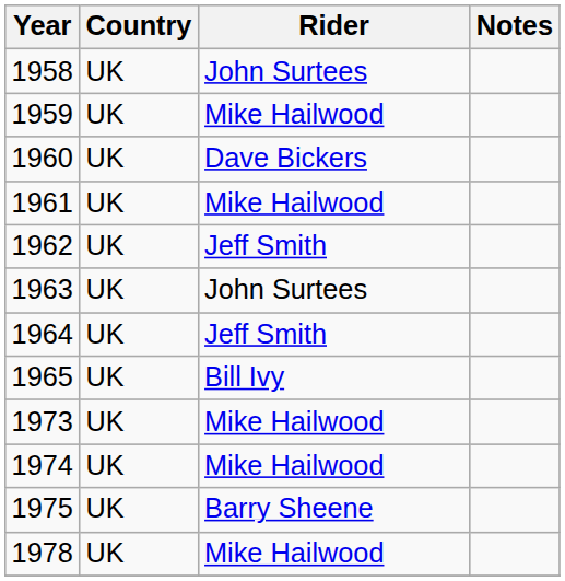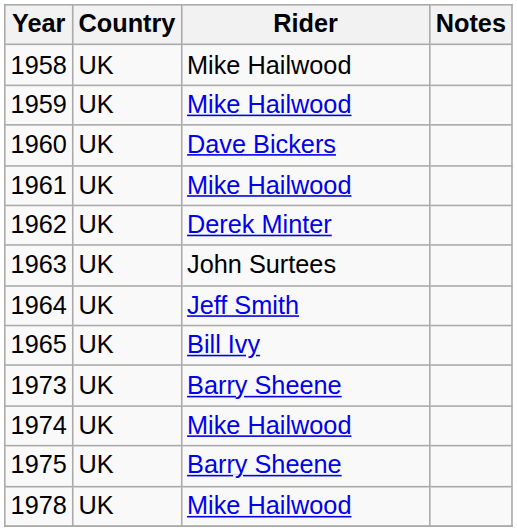1958 | Rider: John Surtees -> Mike Hailwood
1962 | Rider: Jeff Smith -> Derek Minter
1973 | Rider: Mike Hailwood -> Barry Sheene
